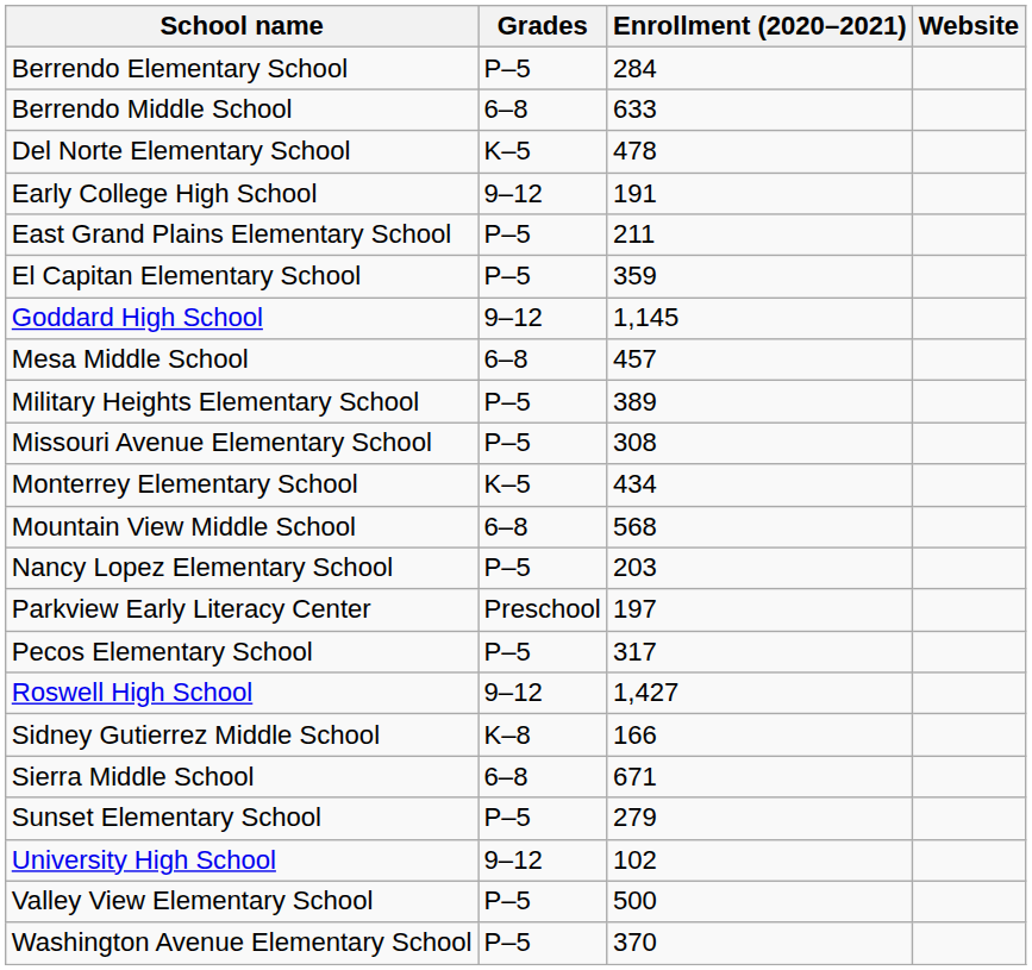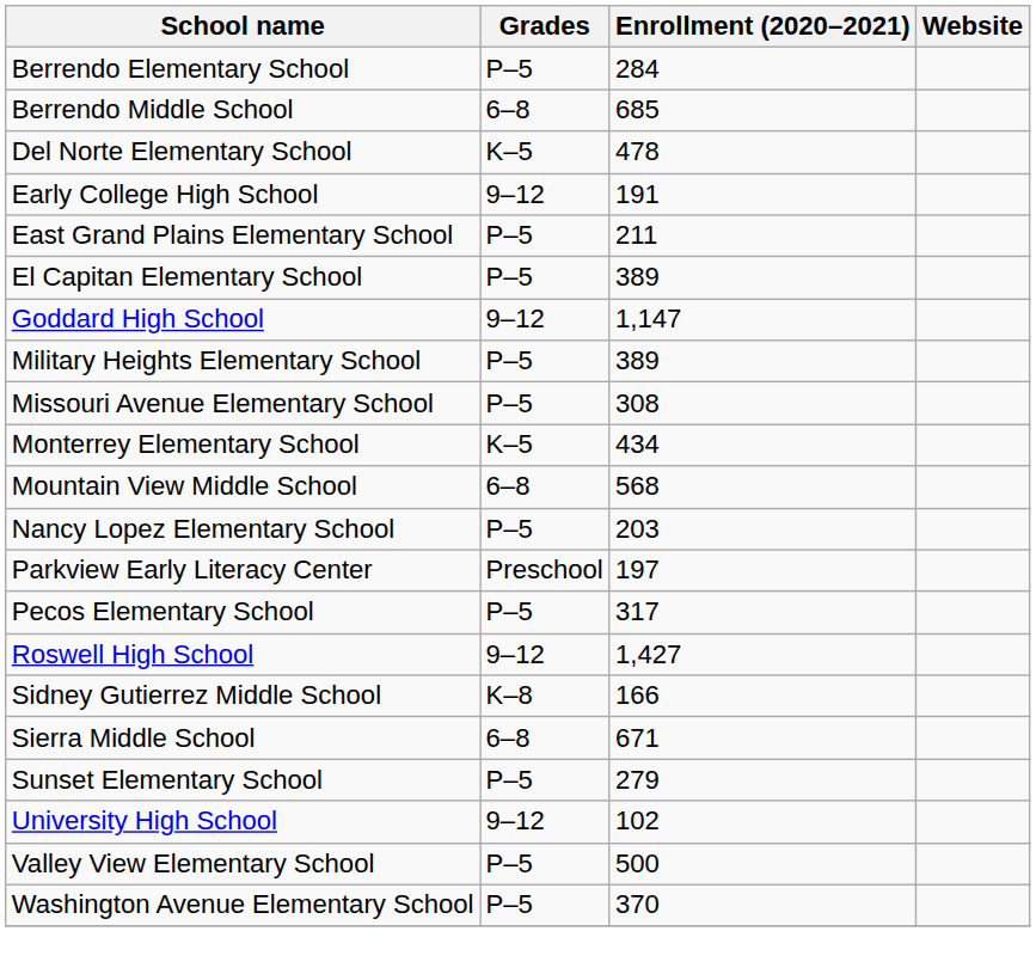Berrendo Middle School | Enrollment (2020–2021): 633 -> 685
El Capitan Elementary School | Enrollment (2020–2021): 359 -> 389
Goddard High School | Enrollment (2020–2021): 1,145 -> 1,147
- row: Mesa Middle School | 6–8 | 457
